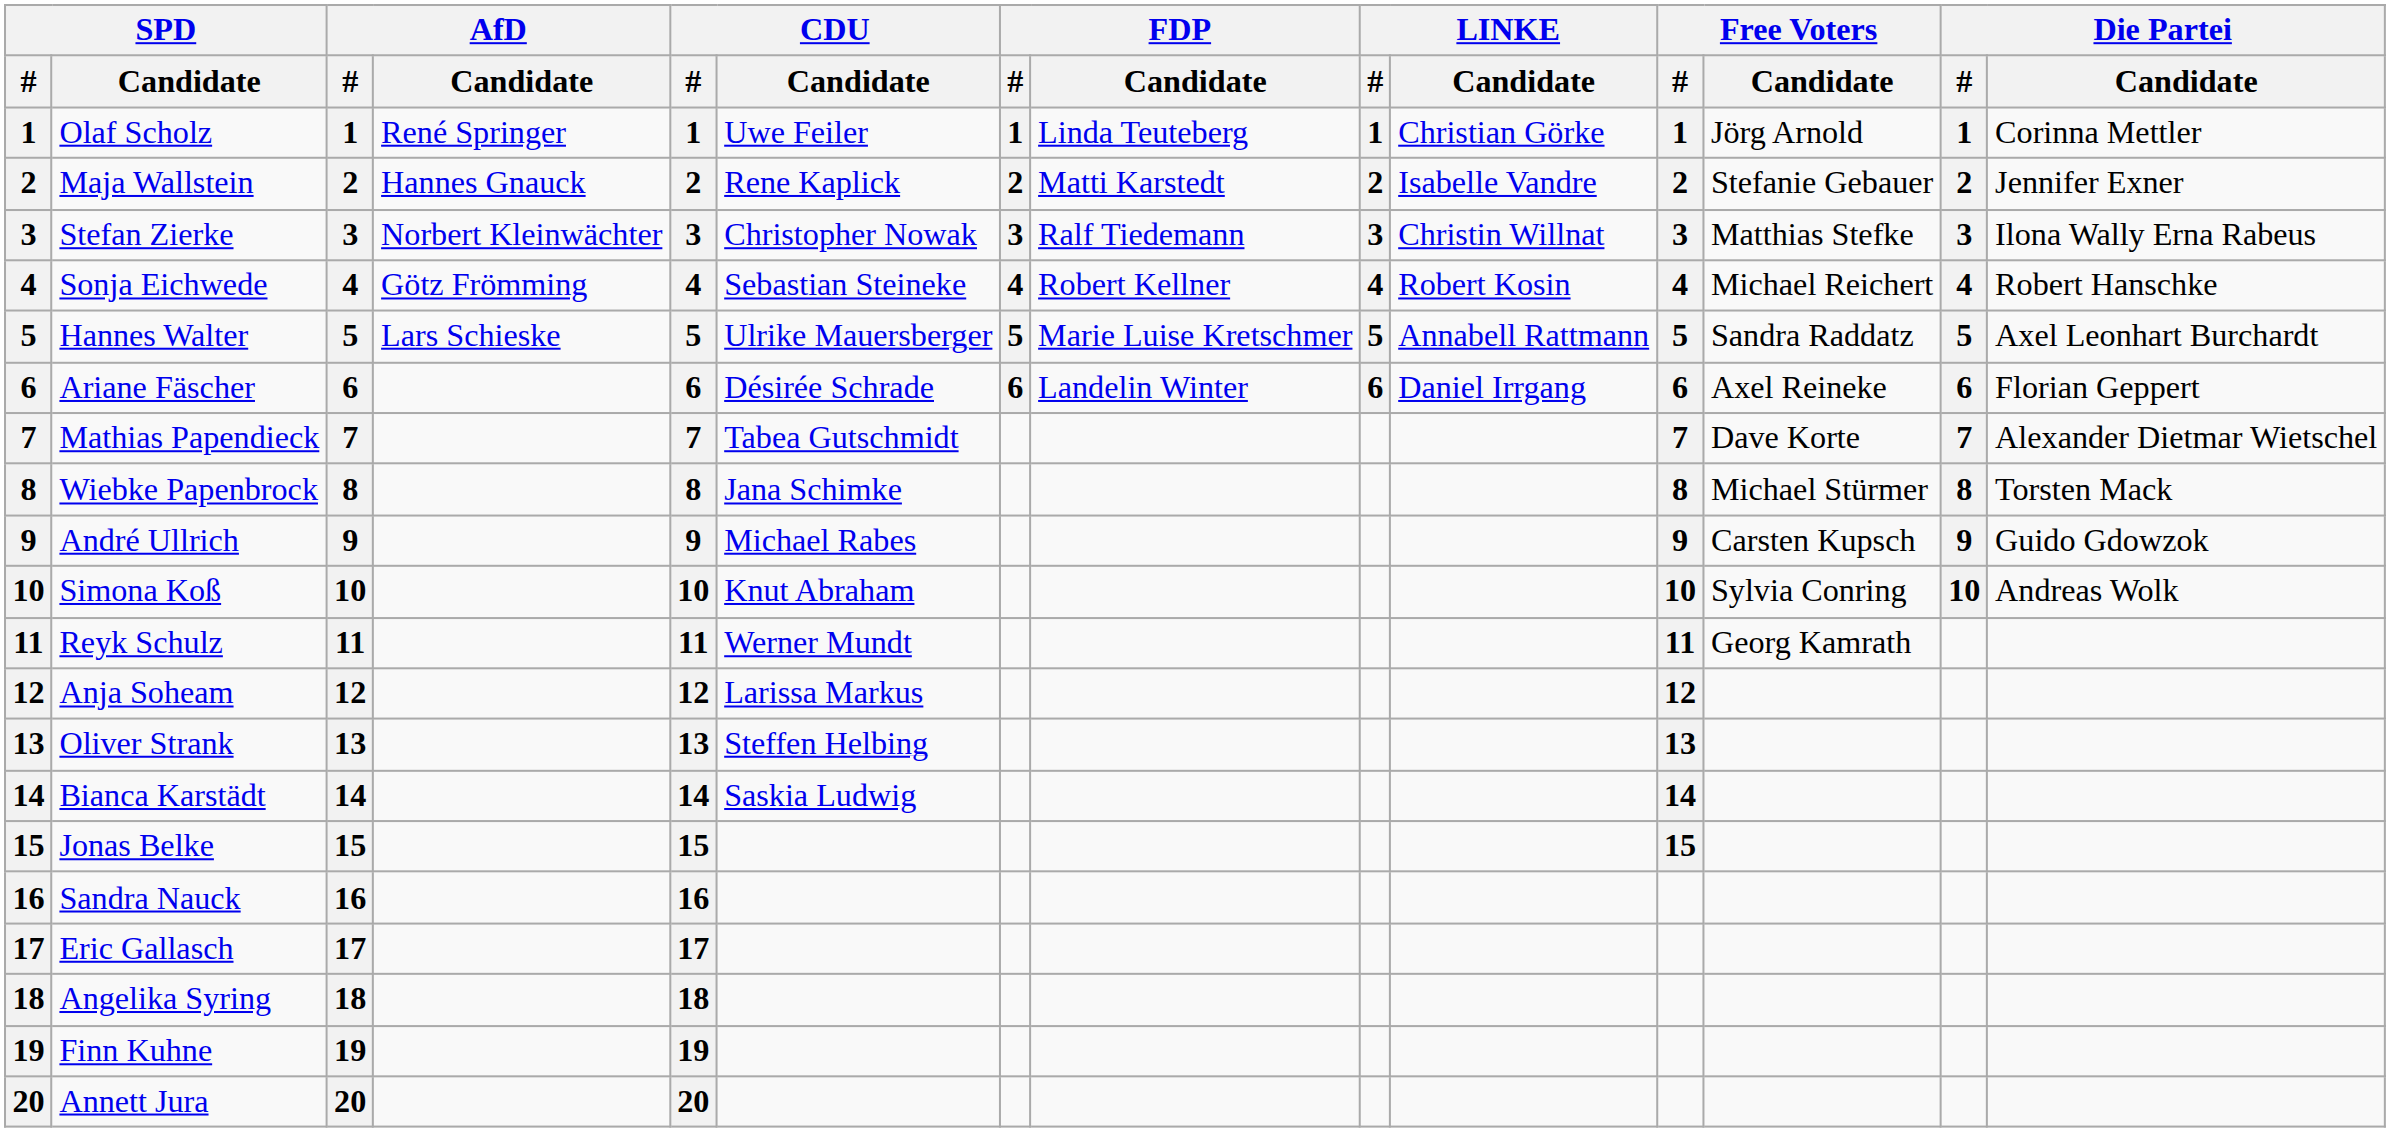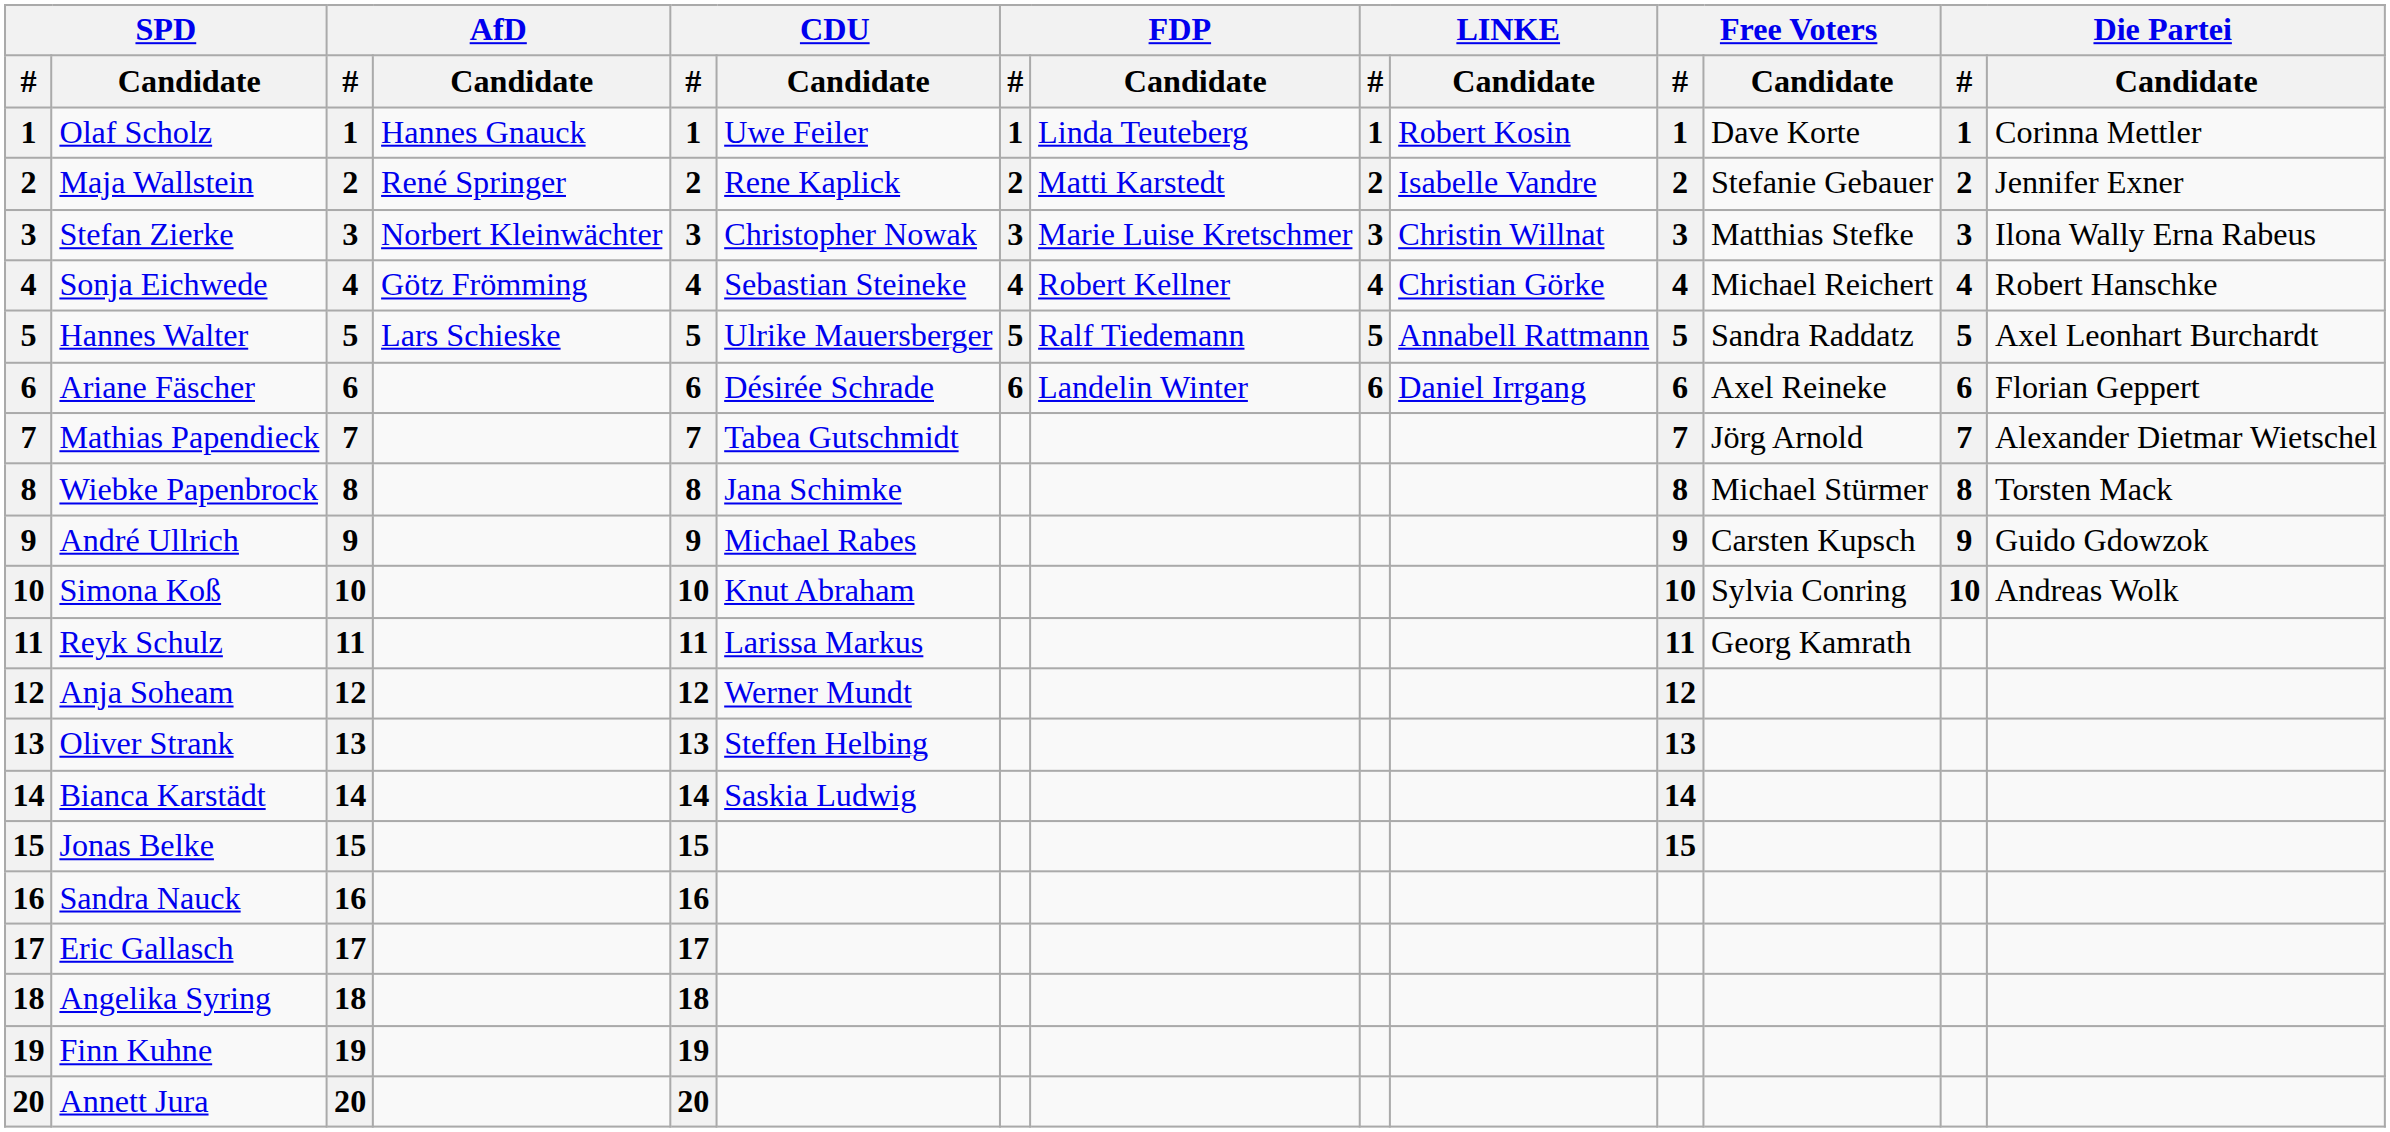Olaf Scholz | AfD / Candidate: René Springer -> Hannes Gnauck
Olaf Scholz | LINKE / Candidate: Christian Görke -> Robert Kosin
Olaf Scholz | Free Voters / Candidate: Jörg Arnold -> Dave Korte
Maja Wallstein | AfD / Candidate: Hannes Gnauck -> René Springer
Stefan Zierke | FDP / Candidate: Ralf Tiedemann -> Marie Luise Kretschmer
Sonja Eichwede | LINKE / Candidate: Robert Kosin -> Christian Görke
Hannes Walter | FDP / Candidate: Marie Luise Kretschmer -> Ralf Tiedemann
Mathias Papendieck | Free Voters / Candidate: Dave Korte -> Jörg Arnold
Reyk Schulz | CDU / Candidate: Werner Mundt -> Larissa Markus
Anja Soheam | CDU / Candidate: Larissa Markus -> Werner Mundt
